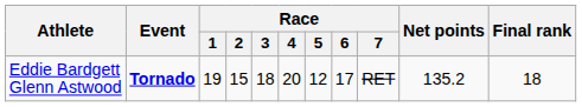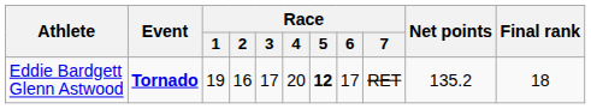Eddie Bardgett Glenn Astwood | Race / 2: 15 -> 16
Eddie Bardgett Glenn Astwood | Race / 3: 18 -> 17
Eddie Bardgett Glenn Astwood | Race / 5: normal -> bold
